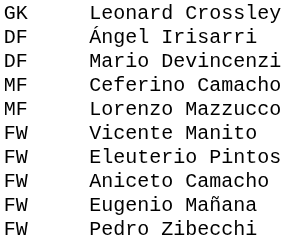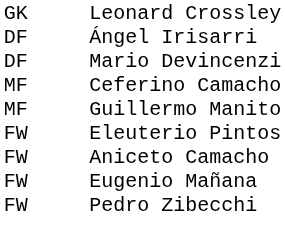- row: MF | Lorenzo Mazzucco
+ row: MF | Guillermo Manito
- row: FW | Vicente Manito
